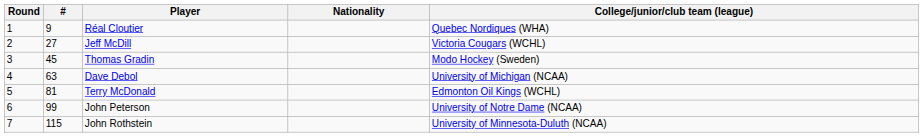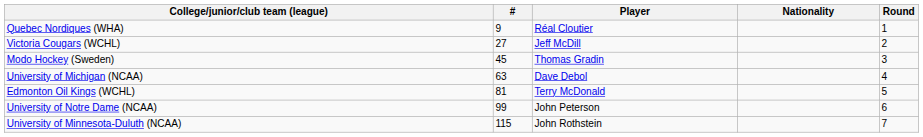columns swapped: Round <-> College/junior/club team (league)
